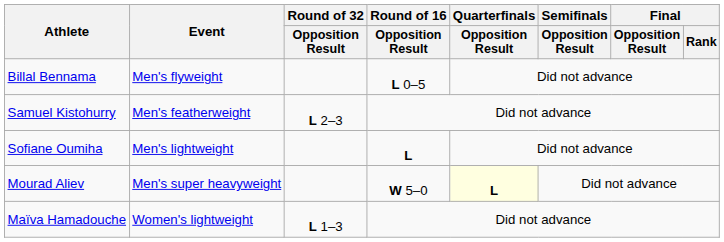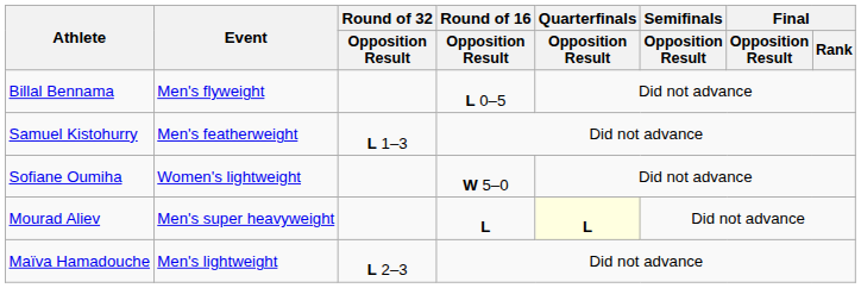Samuel Kistohurry | Round of 32 / Opposition Result: L 2–3 -> L 1–3
Sofiane Oumiha | Event: Men's lightweight -> Women's lightweight
Sofiane Oumiha | Round of 16 / Opposition Result: L -> W 5–0
Mourad Aliev | Round of 16 / Opposition Result: W 5–0 -> L
Maïva Hamadouche | Event: Women's lightweight -> Men's lightweight
Maïva Hamadouche | Round of 32 / Opposition Result: L 1–3 -> L 2–3
